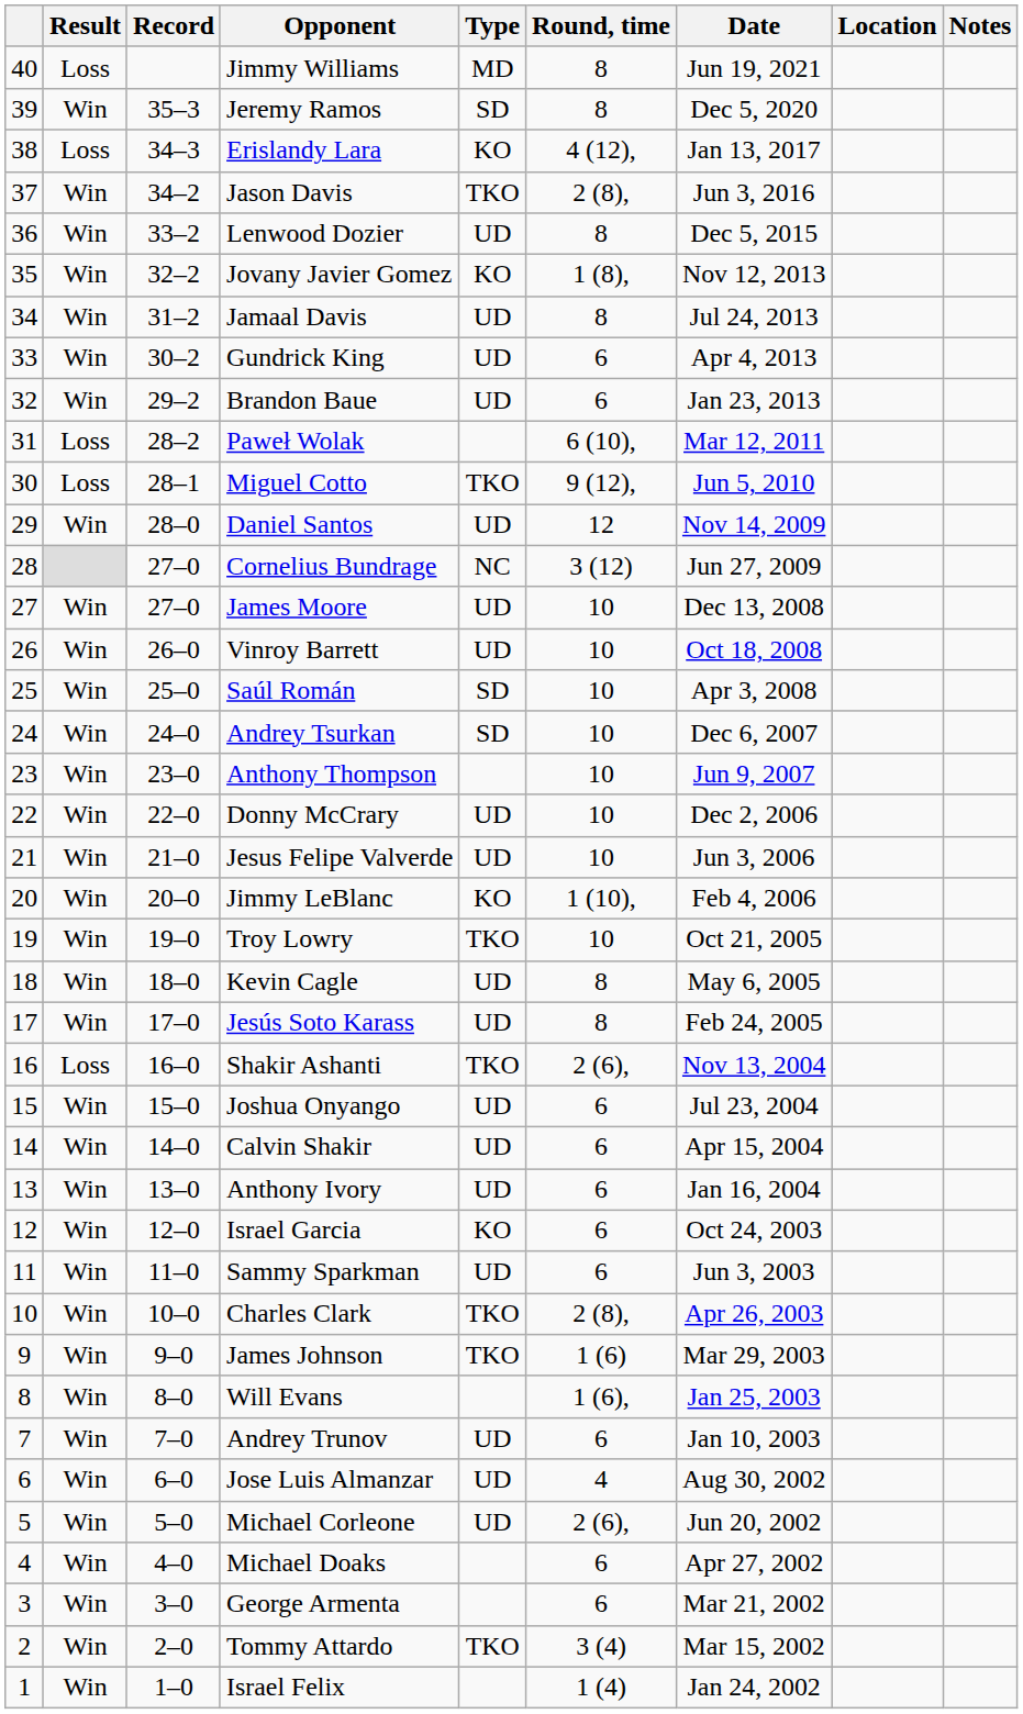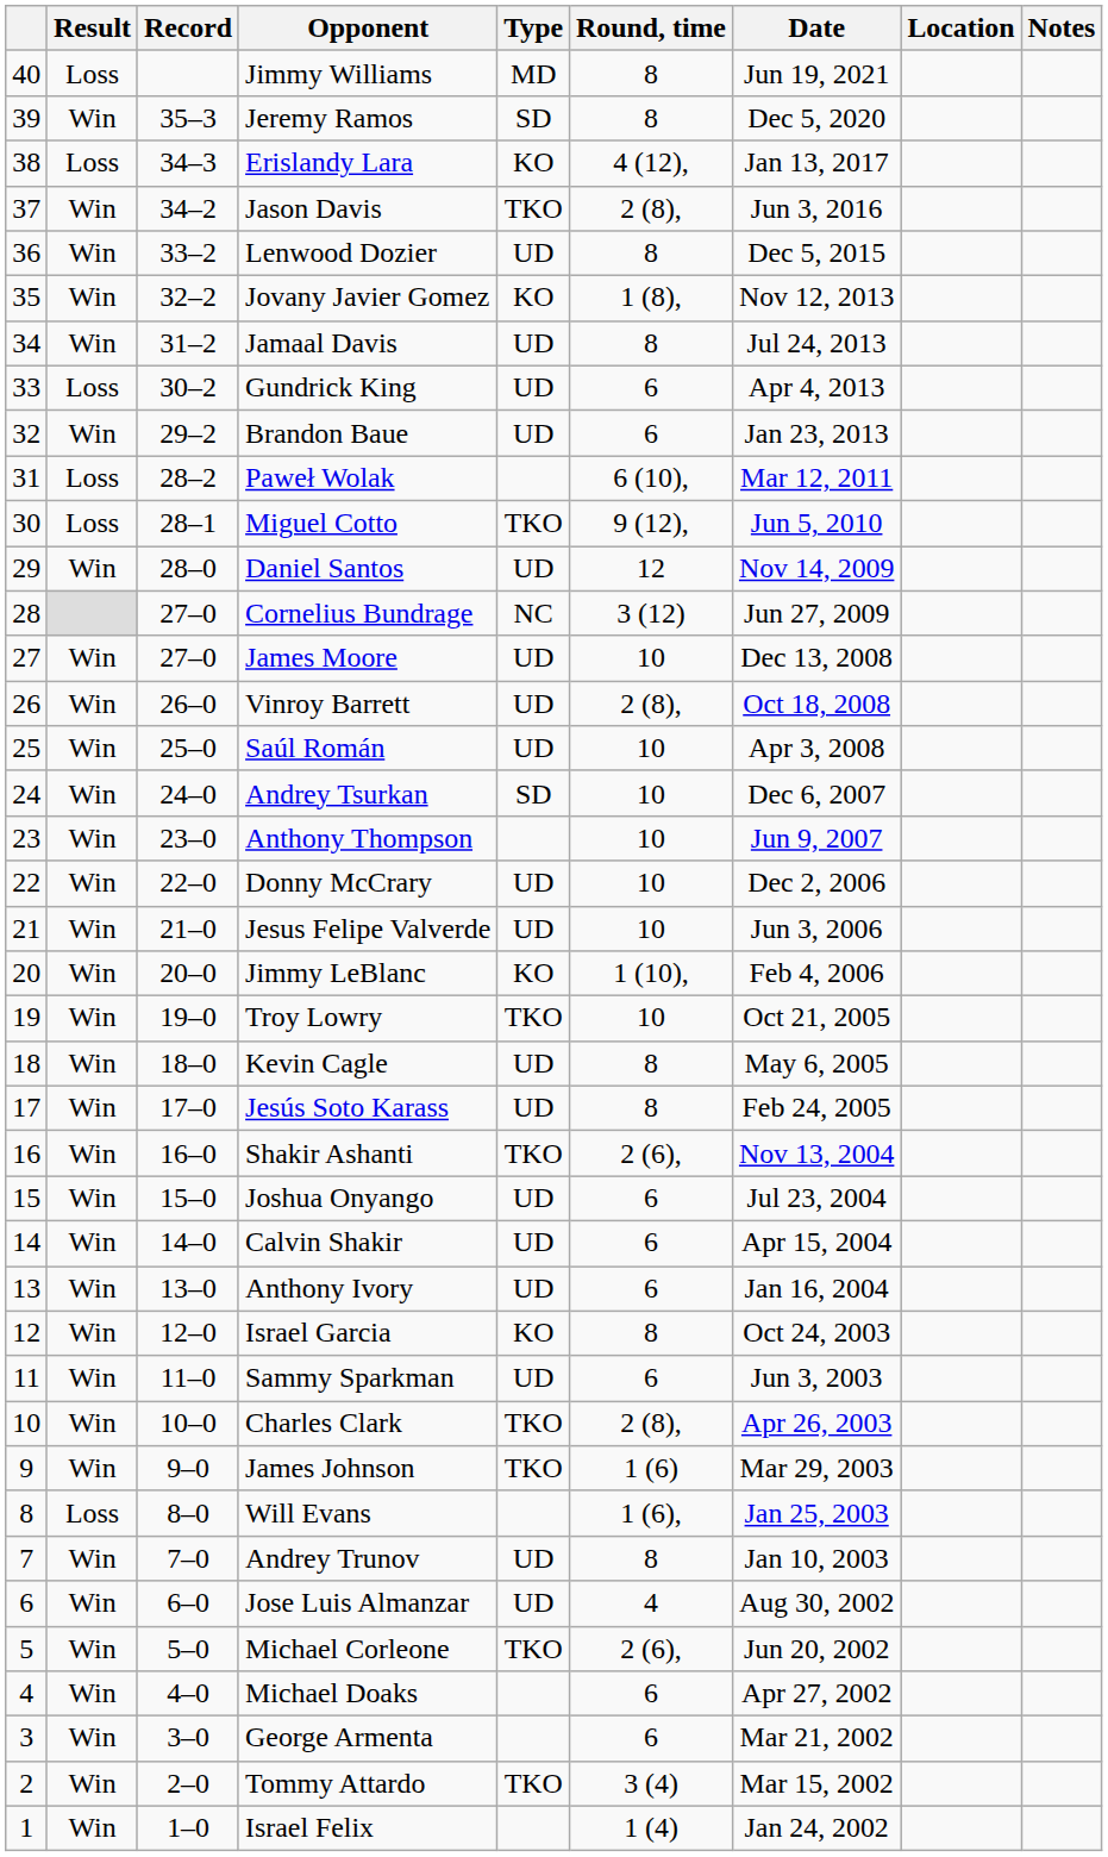Gundrick King | Result: Win -> Loss
Vinroy Barrett | Round, time: 10 -> 2 (8),
Saúl Román | Type: SD -> UD
Shakir Ashanti | Result: Loss -> Win
Israel Garcia | Round, time: 6 -> 8
Will Evans | Result: Win -> Loss
Andrey Trunov | Round, time: 6 -> 8
Michael Corleone | Type: UD -> TKO
